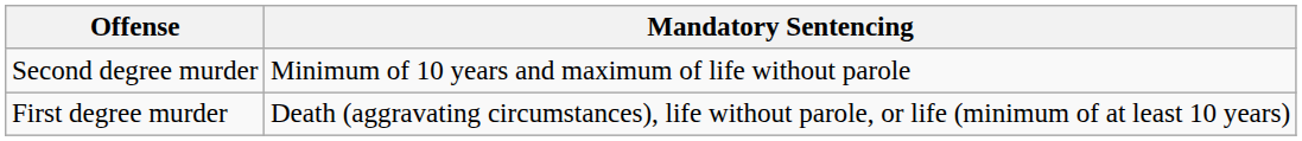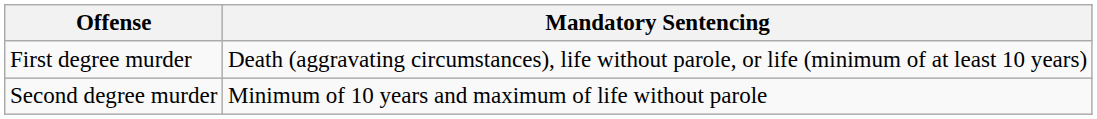rows swapped: Second degree murder <-> First degree murder
